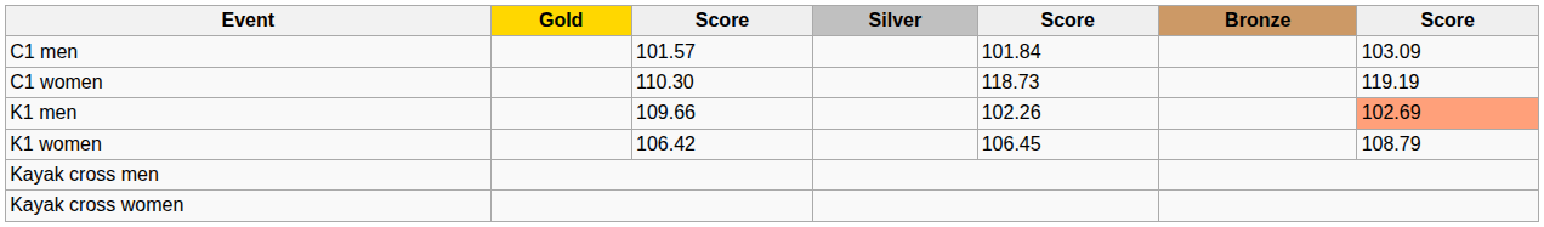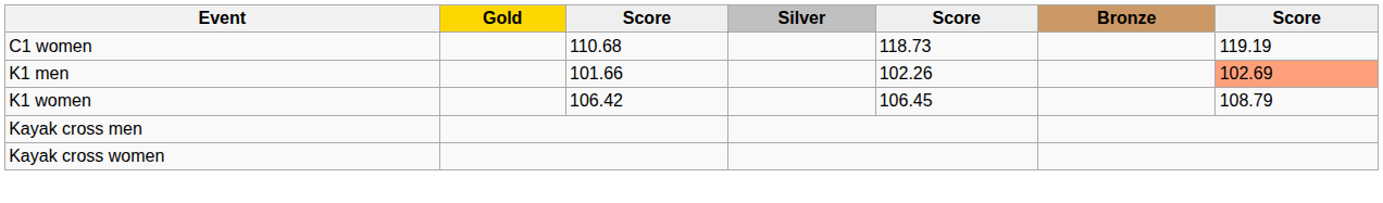- row: C1 men | 101.57 | 101.84 | 103.09
C1 women | column 3: 110.30 -> 110.68
K1 men | column 3: 109.66 -> 101.66
